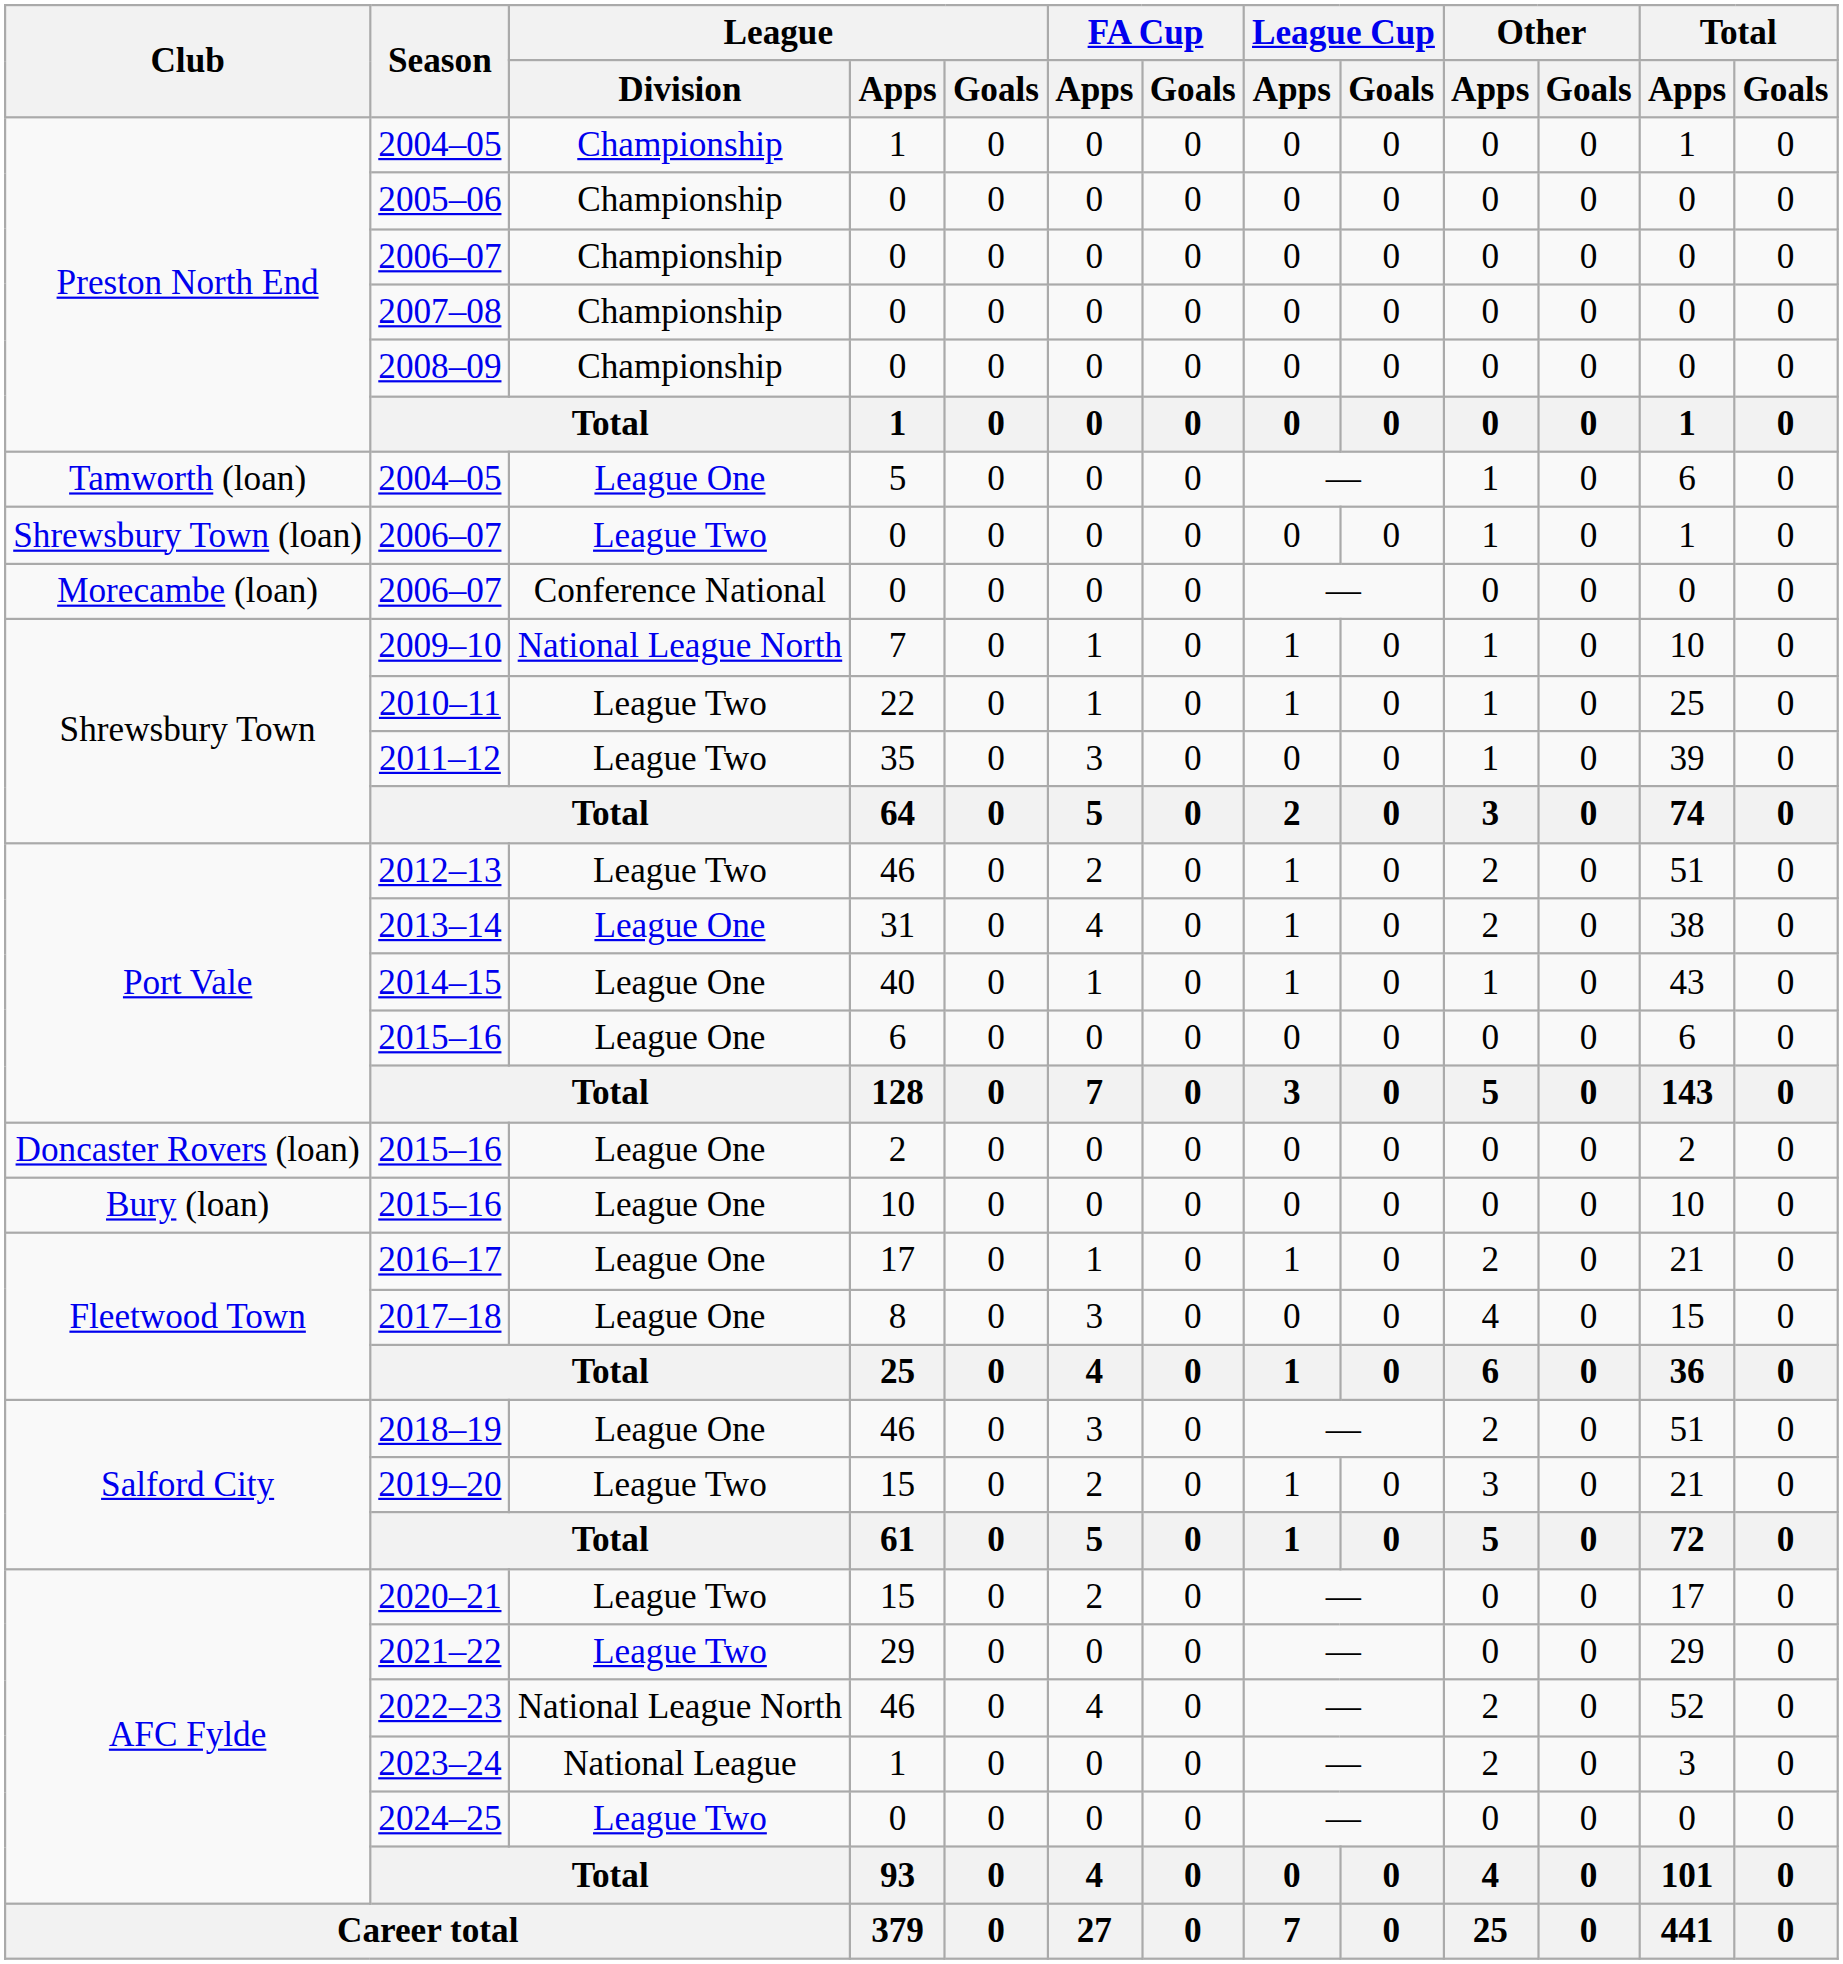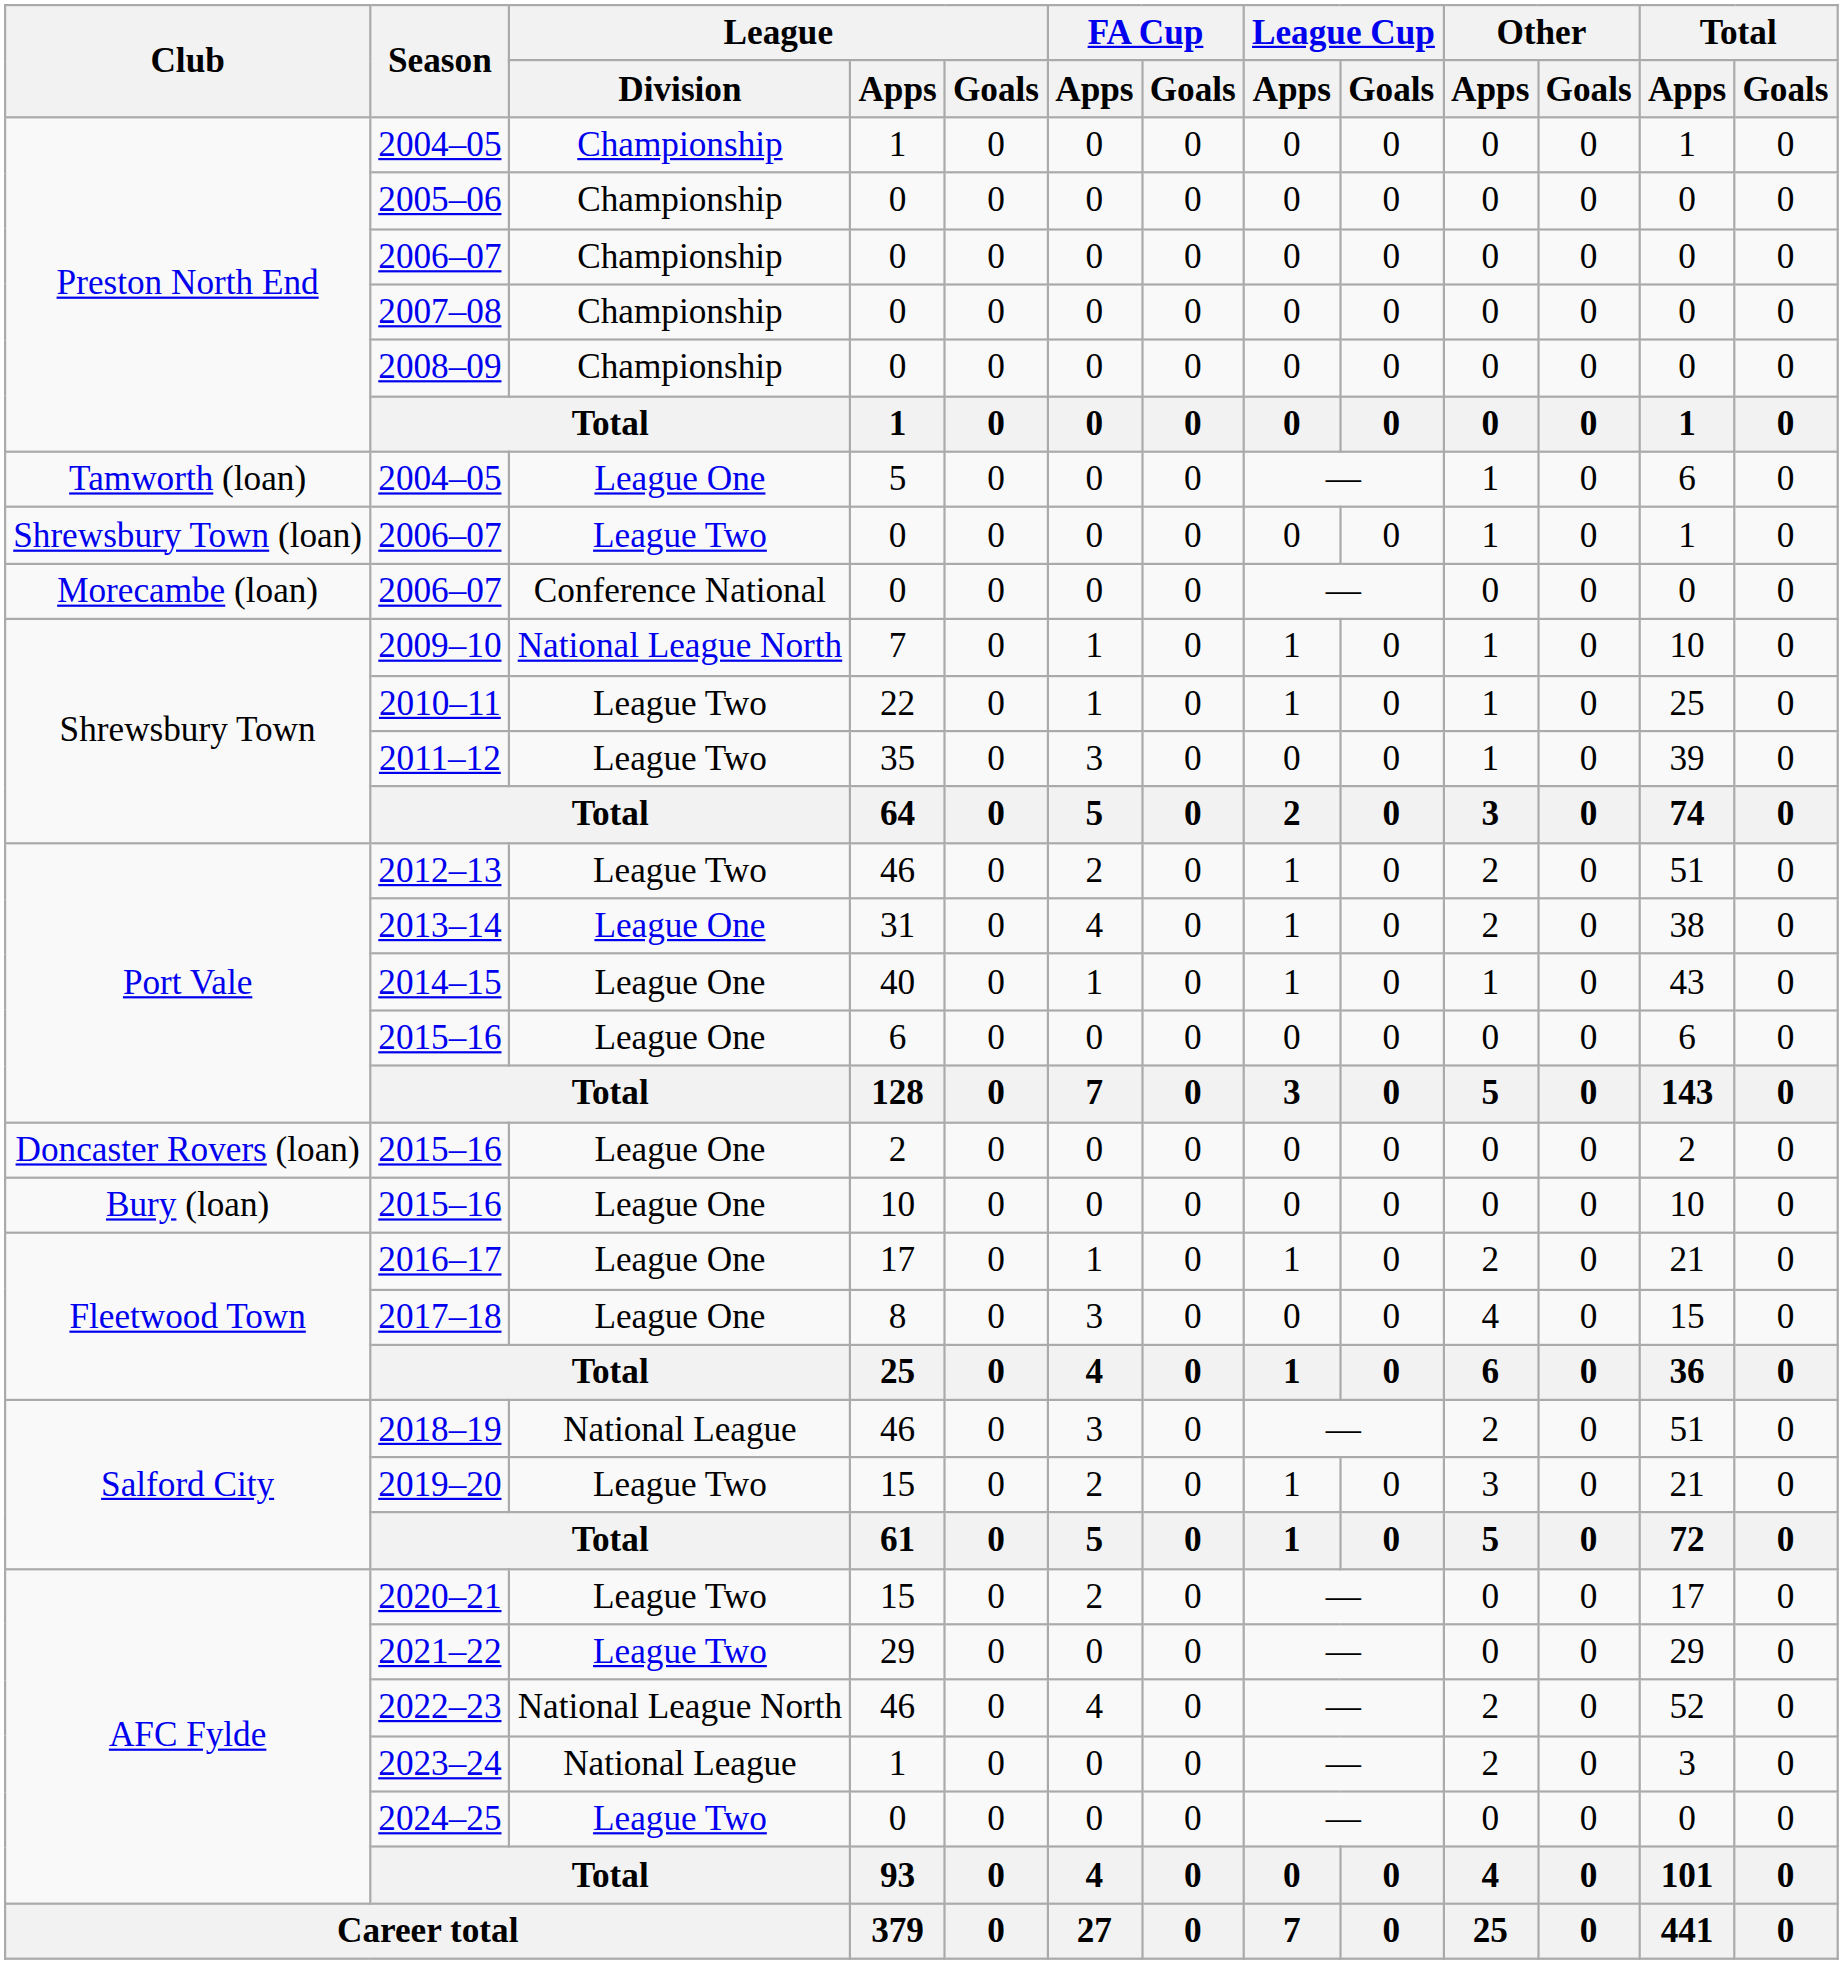2018–19 | League / Division: League One -> National League
